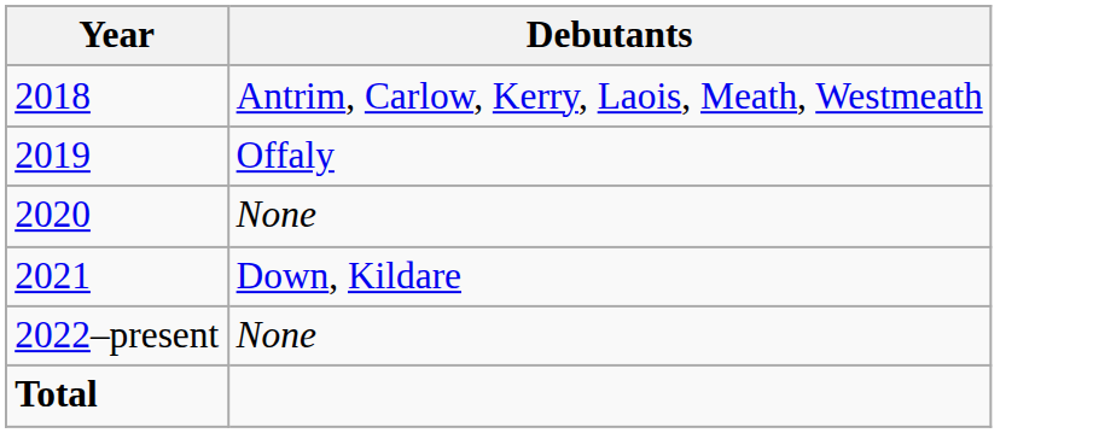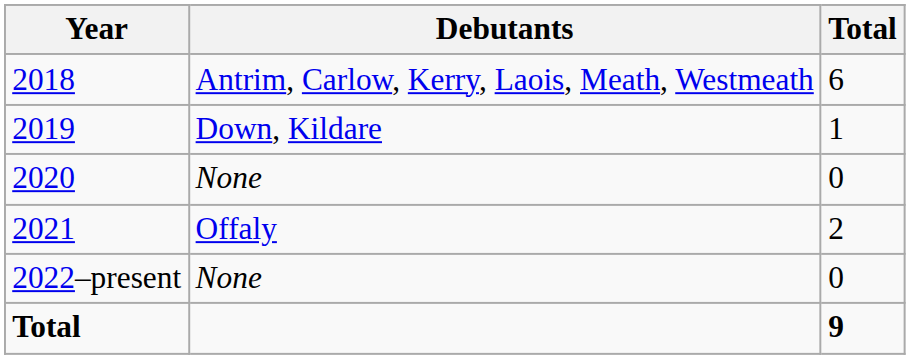+ column: Total | 6 | 1 | 0 | 2 | 0 | 9
2019 | Debutants: Offaly -> Down, Kildare
2021 | Debutants: Down, Kildare -> Offaly
